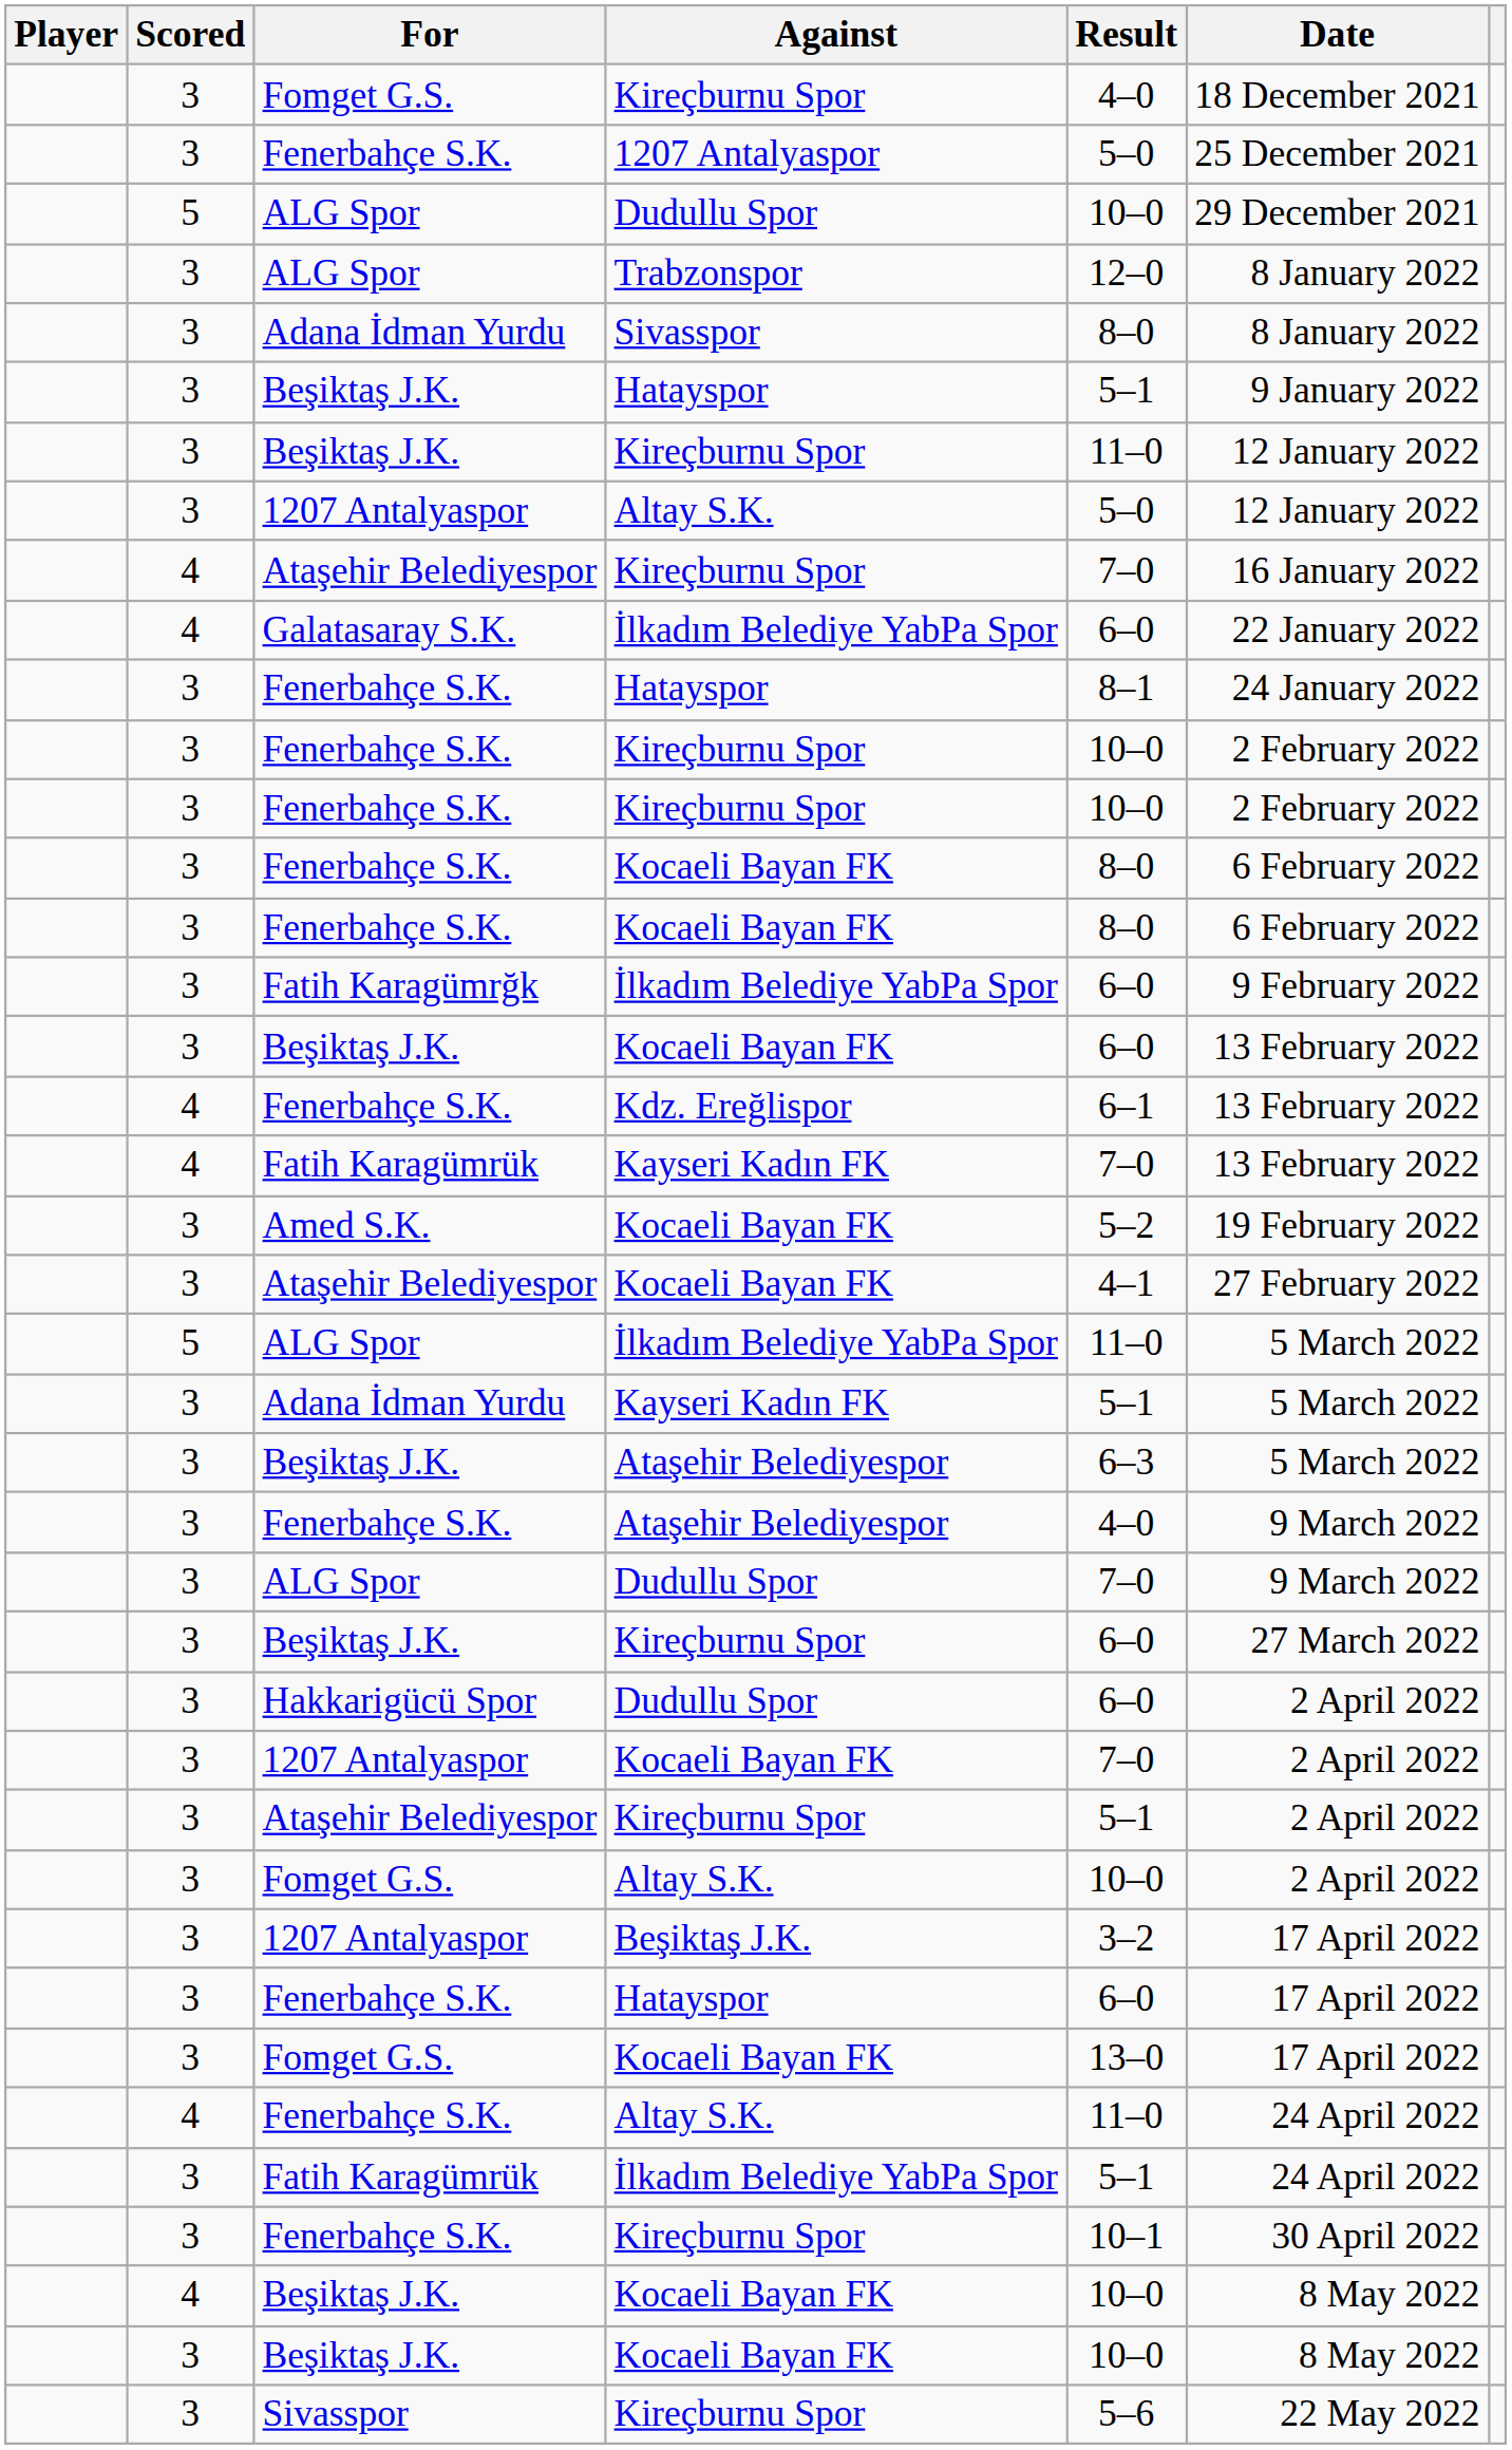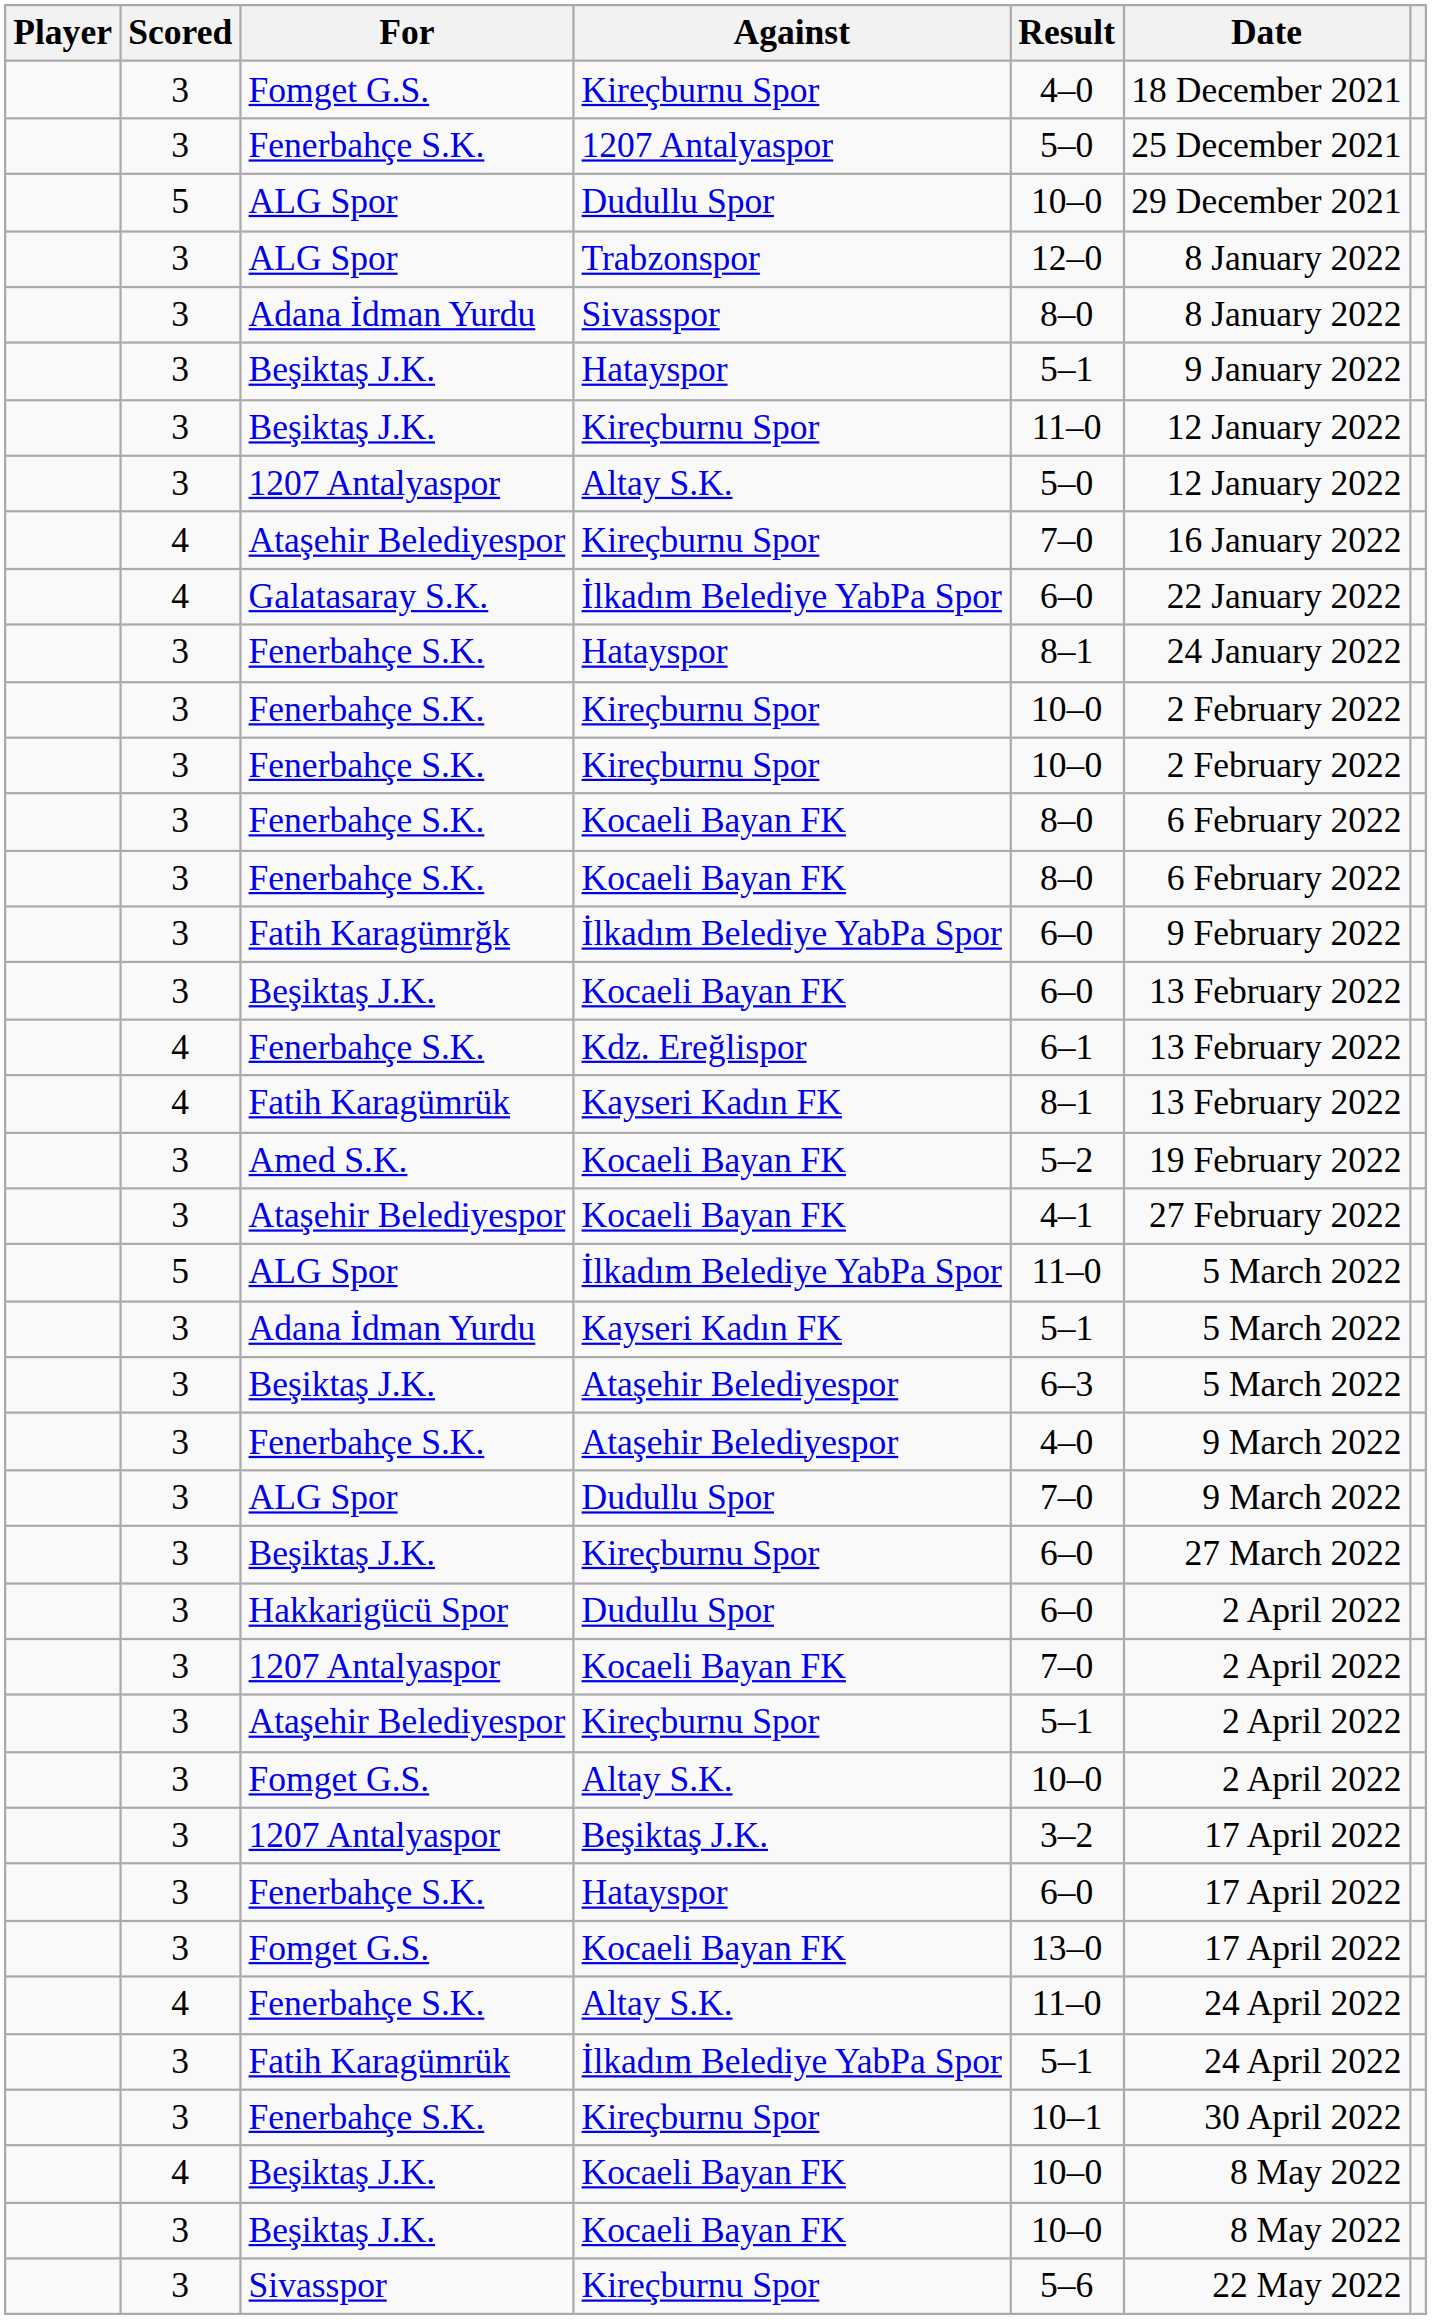Fatih Karagümrük / Kayseri Kadın FK | Result: 7–0 -> 8–1
